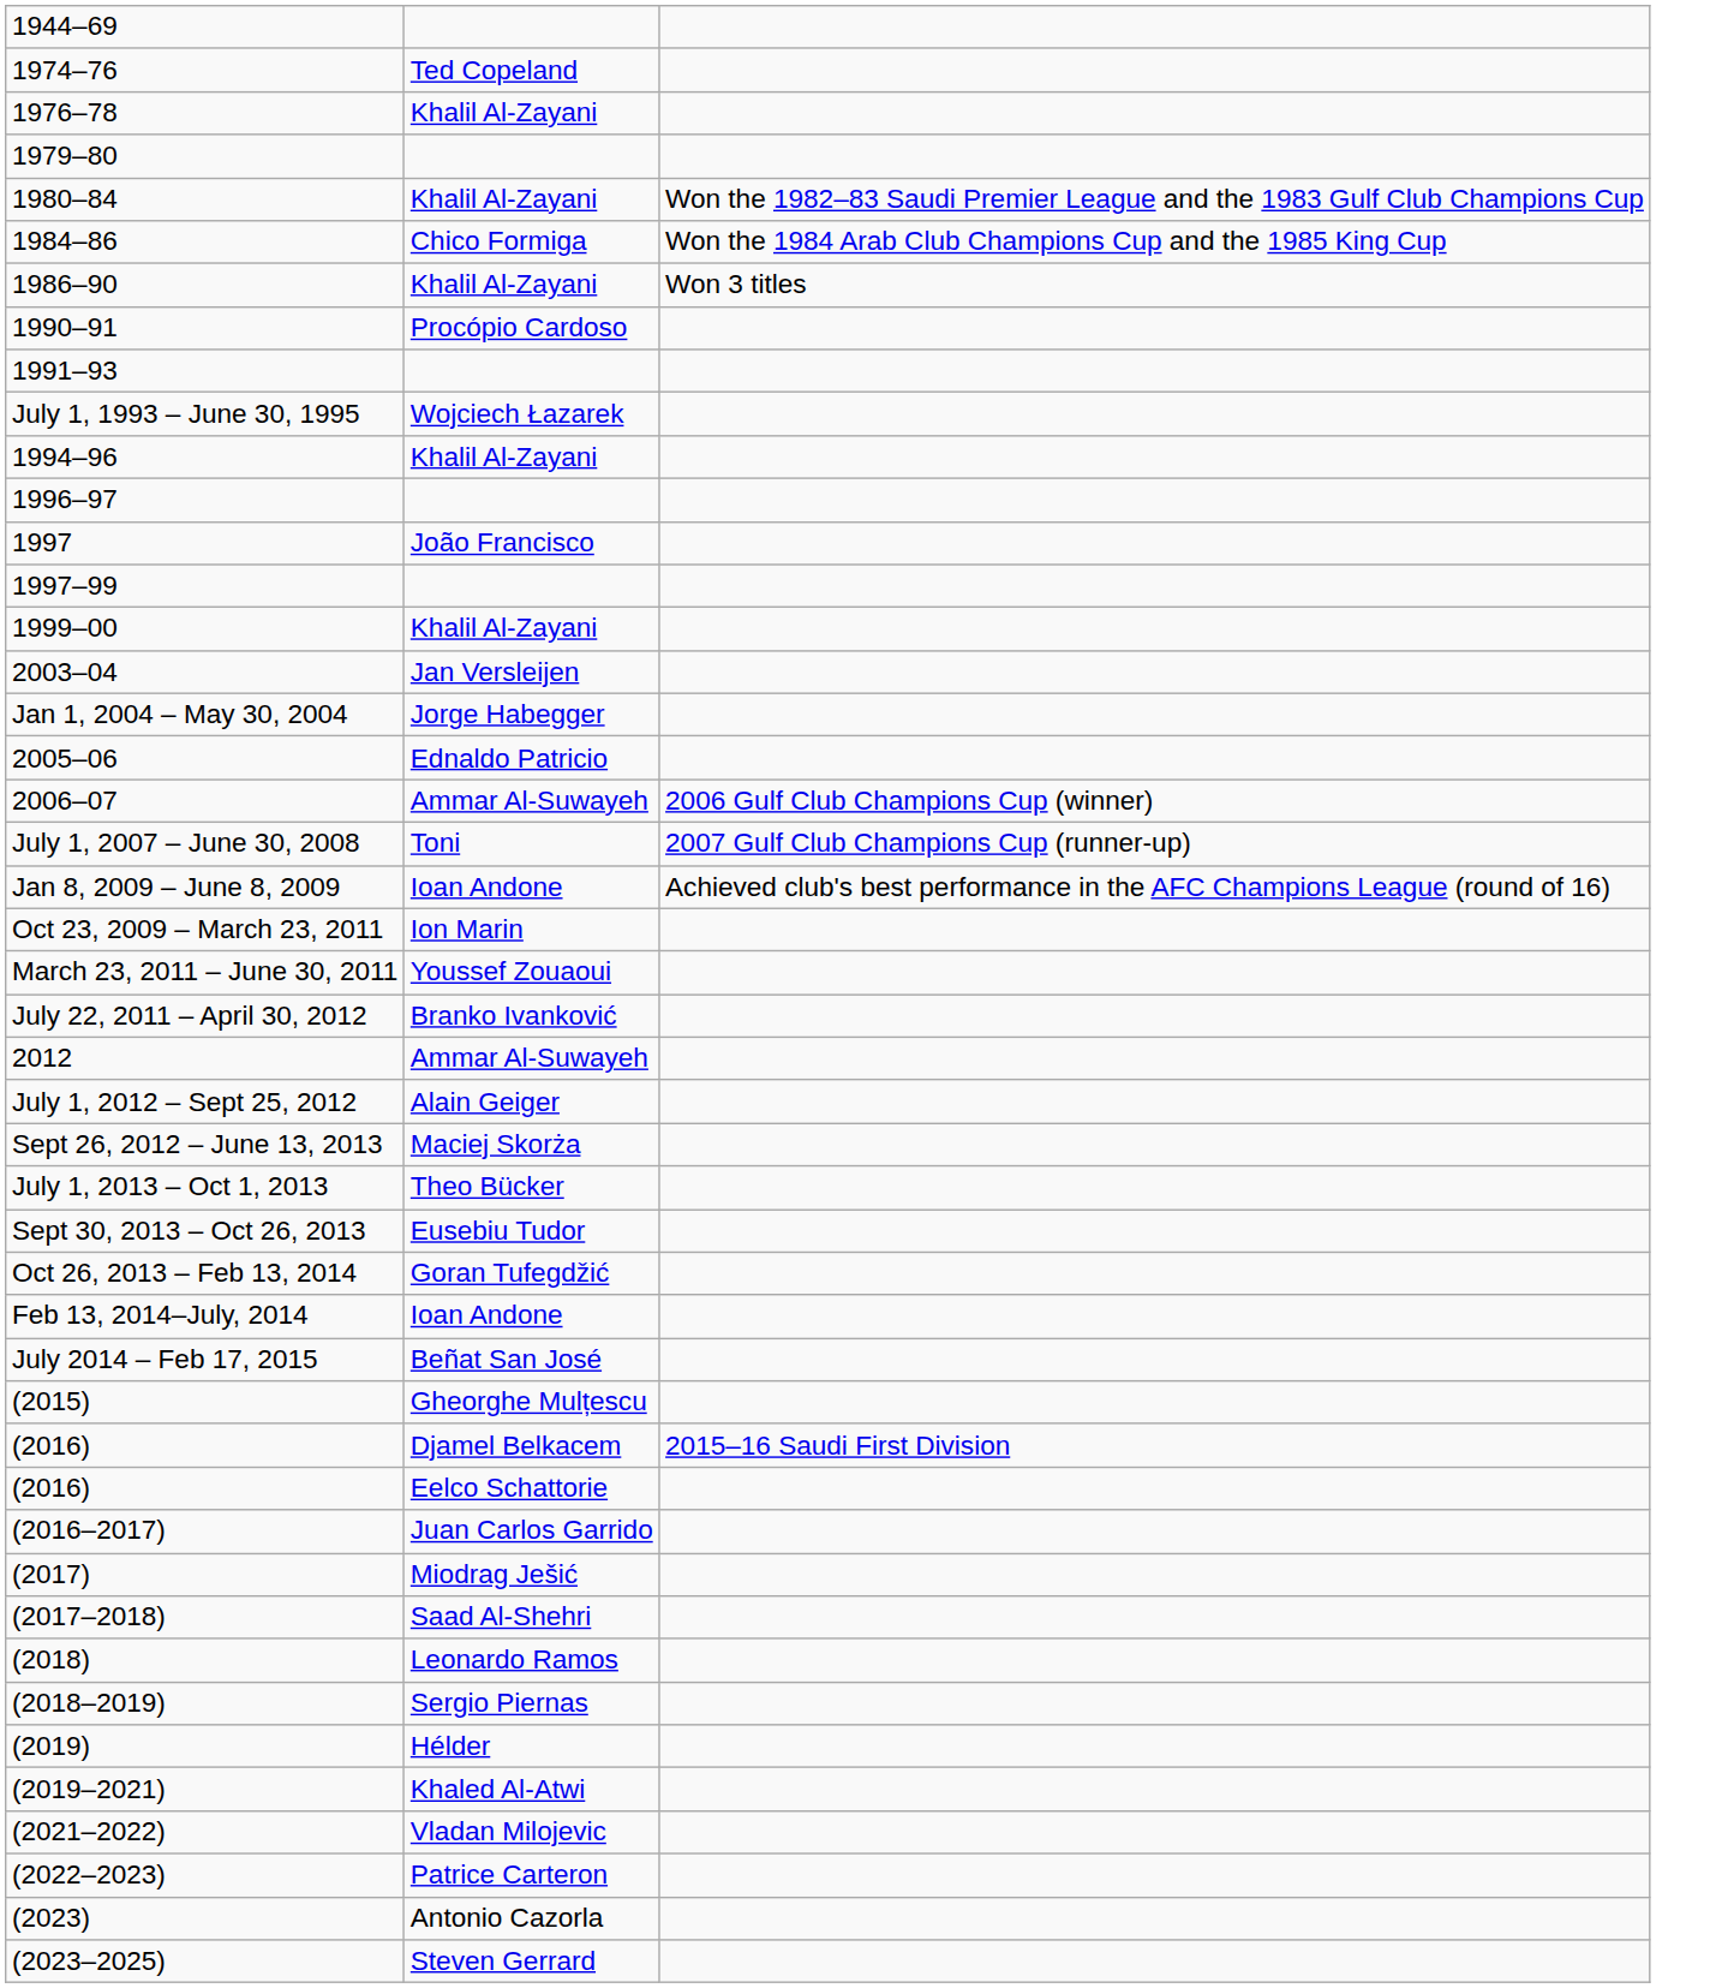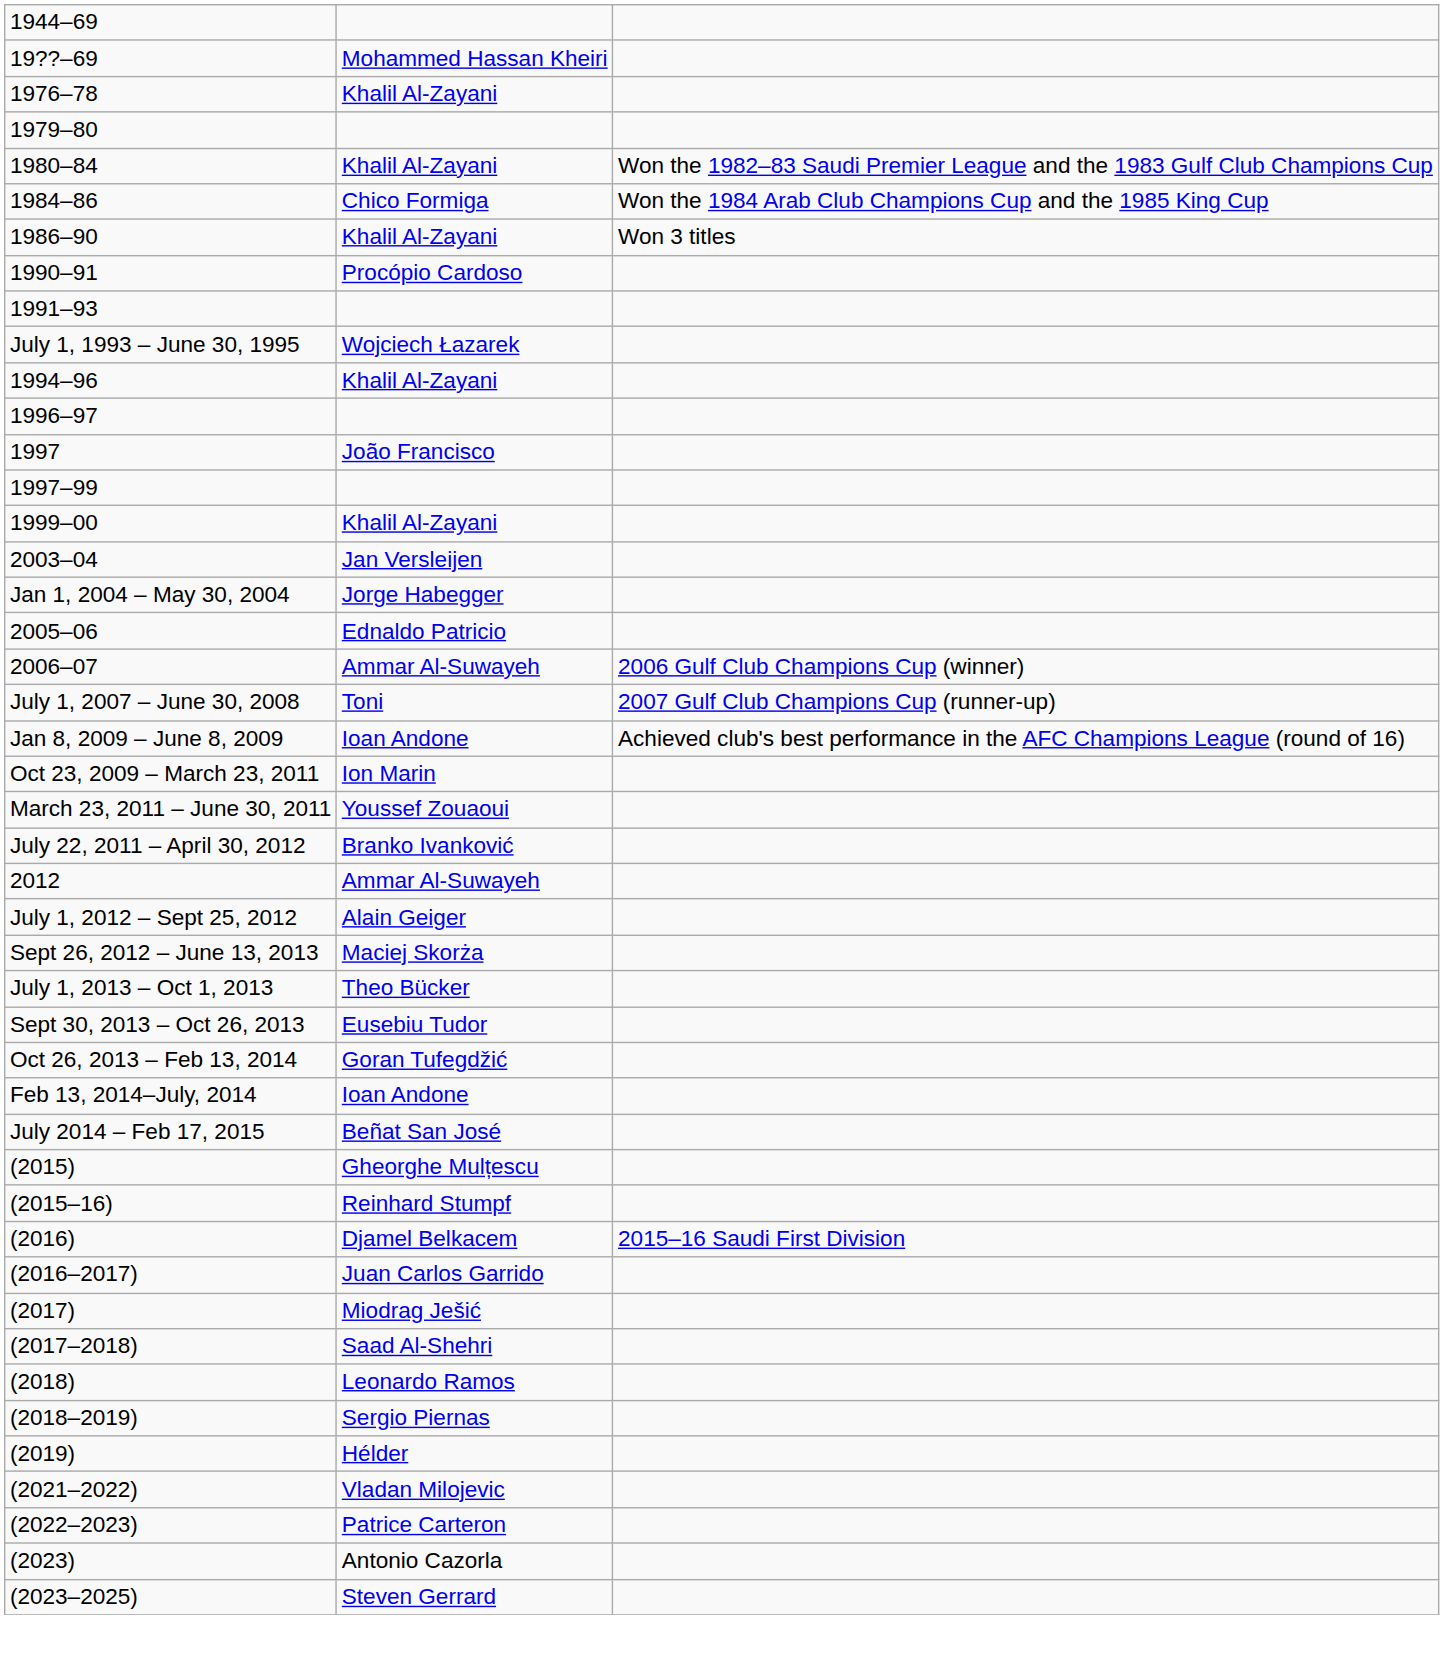+ row: 19??–69 | Mohammed Hassan Kheiri
- row: 1974–76 | Ted Copeland
+ row: (2015–16) | Reinhard Stumpf
- row: (2016) | Eelco Schattorie
- row: (2019–2021) | Khaled Al-Atwi
